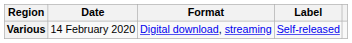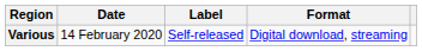columns swapped: Format <-> Label
